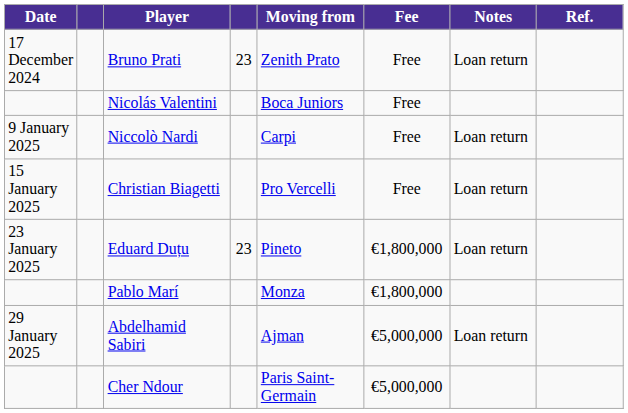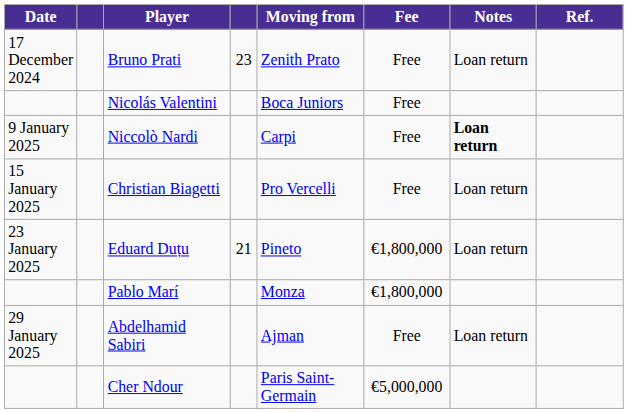Niccolò Nardi | Notes: normal -> bold
Eduard Duțu | column 4: 23 -> 21
Abdelhamid Sabiri | Fee: €5,000,000 -> Free
